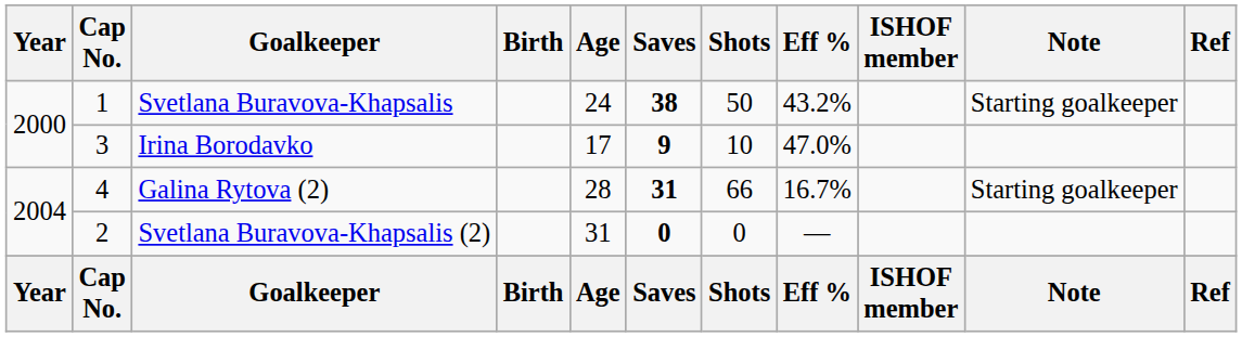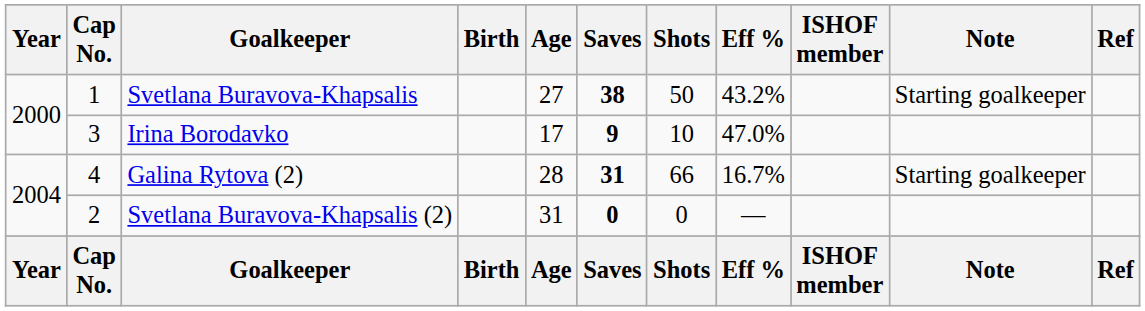Svetlana Buravova-Khapsalis | Age: 24 -> 27
